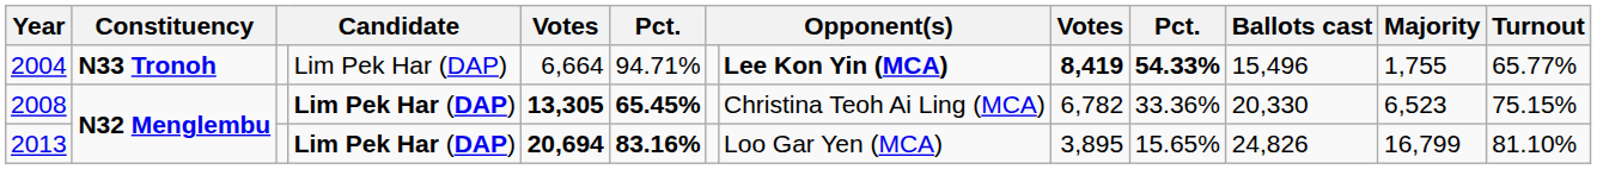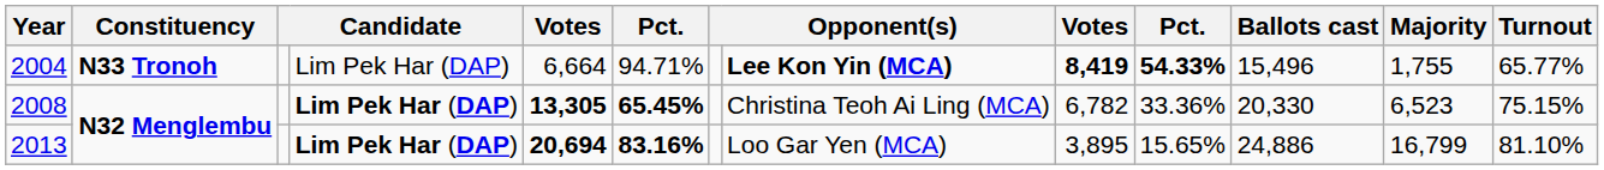2013 | Ballots cast: 24,826 -> 24,886
